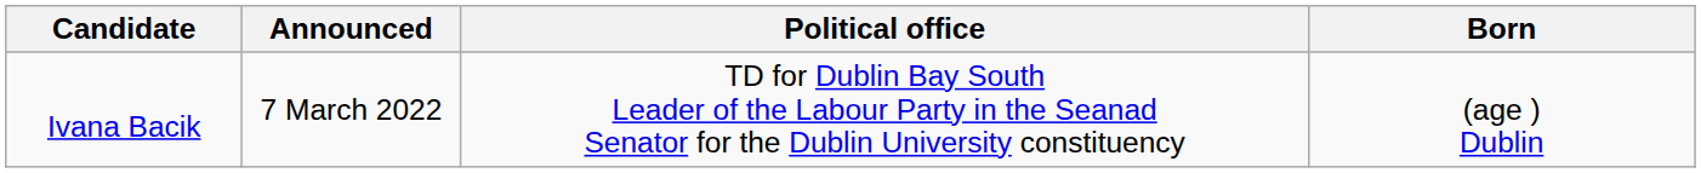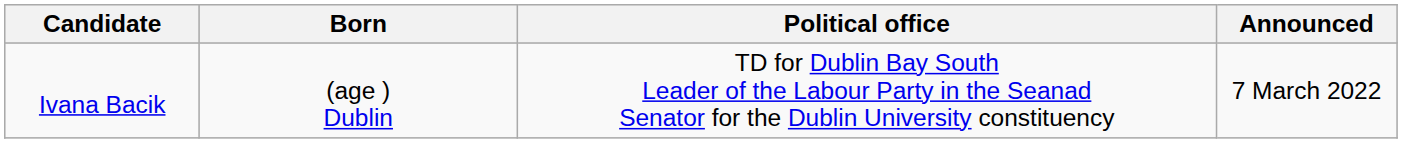columns swapped: Born <-> Announced
